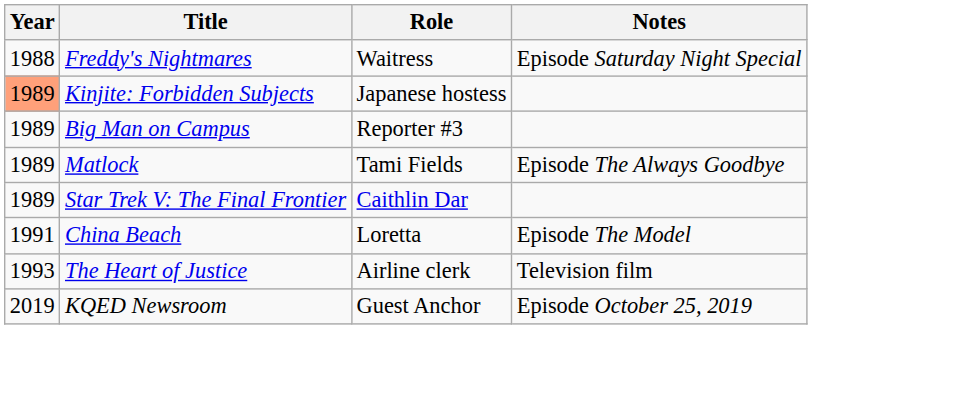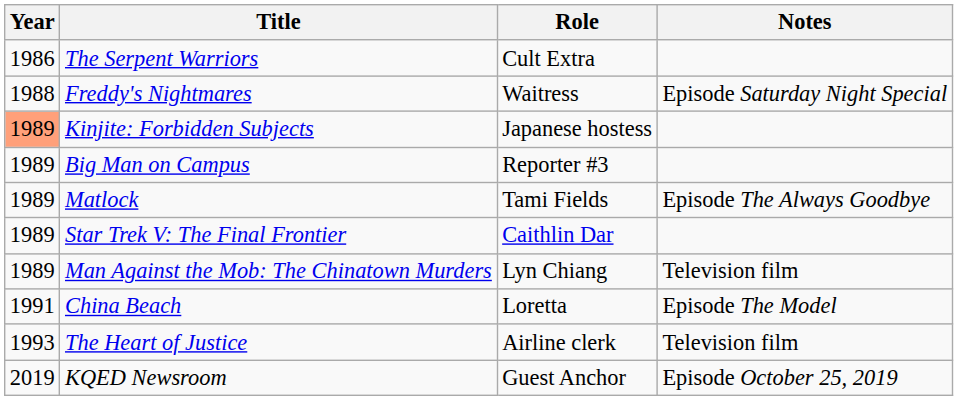+ row: 1986 | The Serpent Warriors | Cult Extra
+ row: 1989 | Man Against the Mob: The Chinatown Murders | Lyn Chiang | Television film
